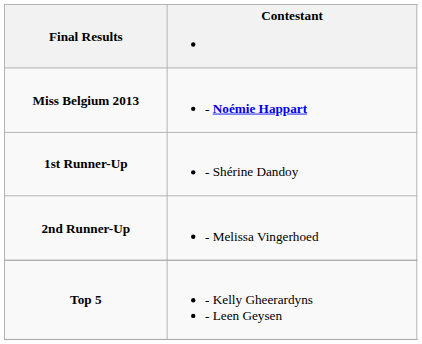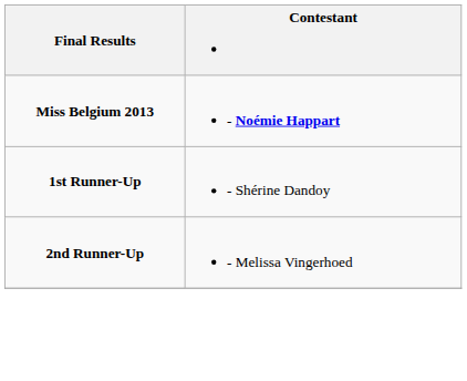- row: Top 5 | - Kelly Gheerardyns - Leen Geysen
